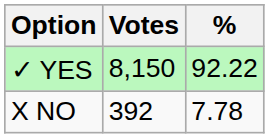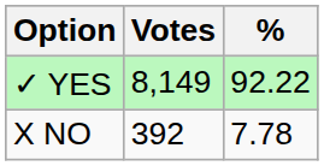✓ YES | Votes: 8,150 -> 8,149
